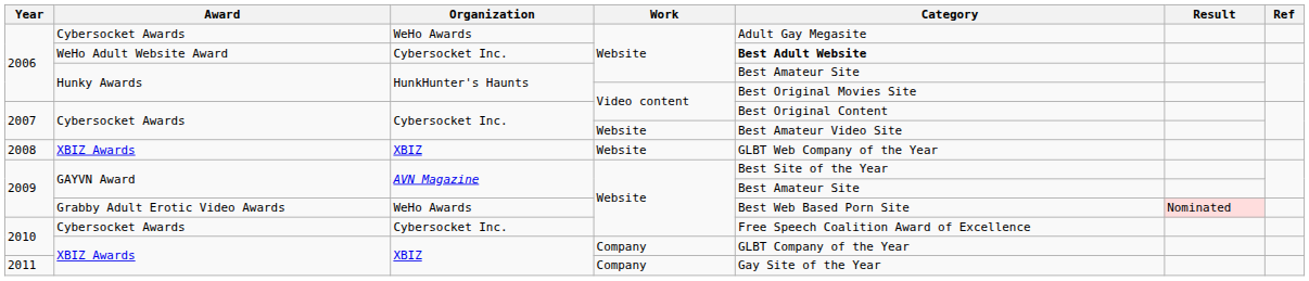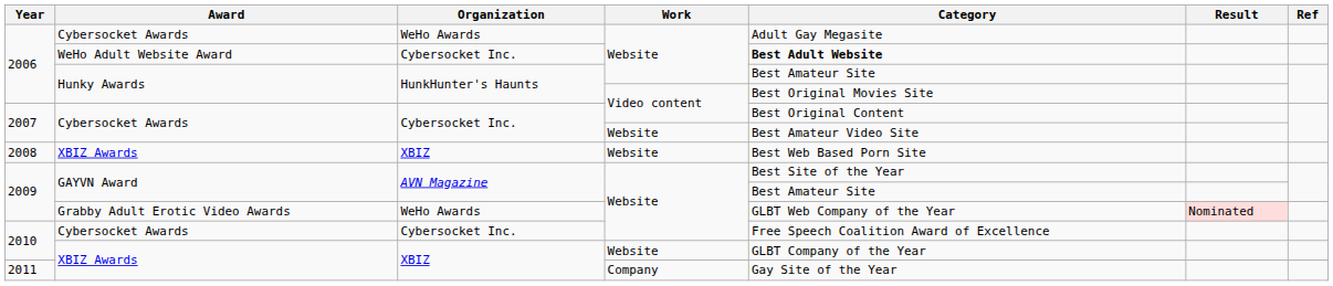2008 | Category: GLBT Web Company of the Year -> Best Web Based Porn Site
2009 / Grabby Adult Erotic Video Awards | Category: Best Web Based Porn Site -> GLBT Web Company of the Year
2010 / XBIZ Awards | Work: Company -> Website
